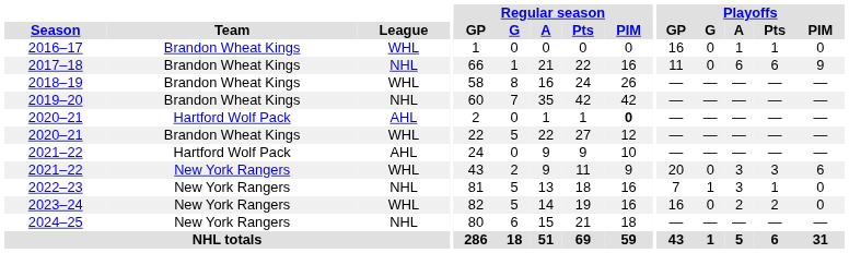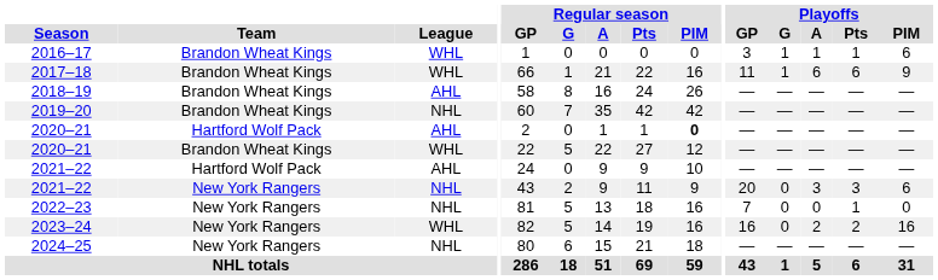2016–17 | Playoffs / GP: 16 -> 3
2016–17 | Playoffs / G: 0 -> 1
2016–17 | Playoffs / PIM: 0 -> 6
2017–18 | League: NHL -> WHL
2017–18 | Playoffs / G: 0 -> 1
2018–19 | League: WHL -> AHL
2021–22 / New York Rangers | League: WHL -> NHL
2022–23 | Playoffs / G: 1 -> 0
2022–23 | Playoffs / A: 3 -> 0
2023–24 | Playoffs / PIM: 0 -> 16
